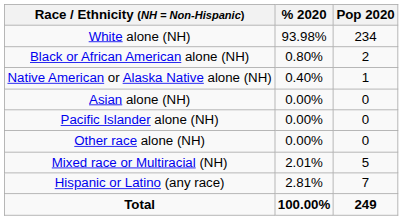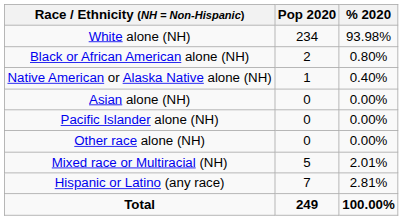columns swapped: Pop 2020 <-> % 2020
